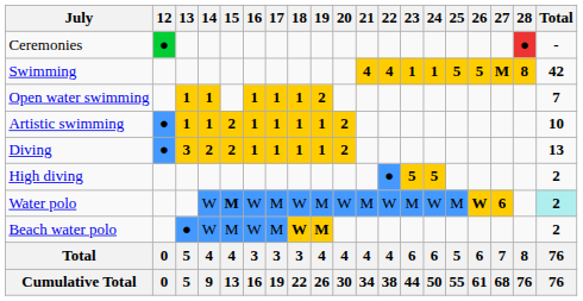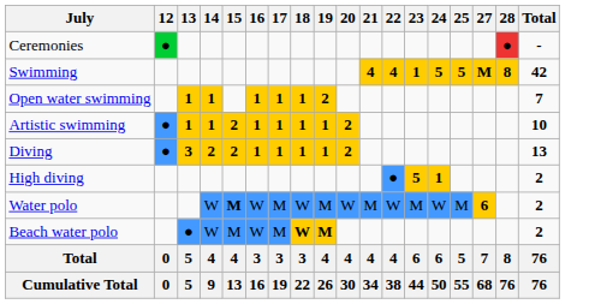- column: 26 | 5 | W | 6 | 61
Swimming | 24: 1 -> 5
High diving | 24: 5 -> 1
Water polo | Total: paleturquoise background -> no background
